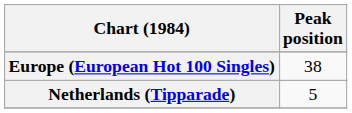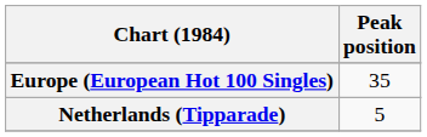Europe (European Hot 100 Singles) | Peak position: 38 -> 35
